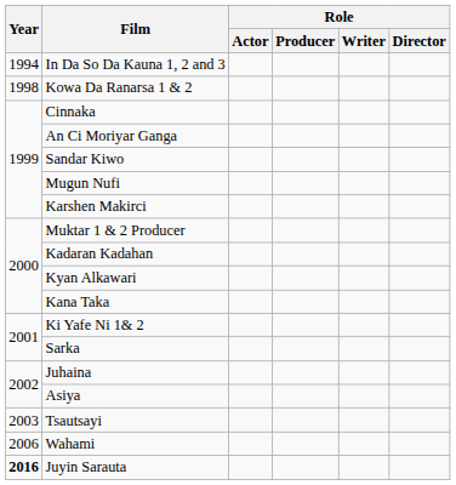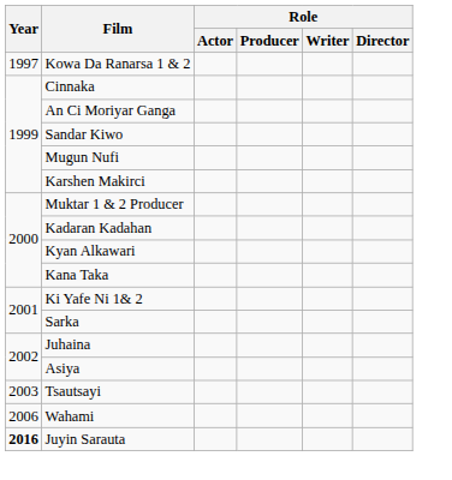- row: 1994 | In Da So Da Kauna 1, 2 and 3
Kowa Da Ranarsa 1 & 2 | Year: 1998 -> 1997
